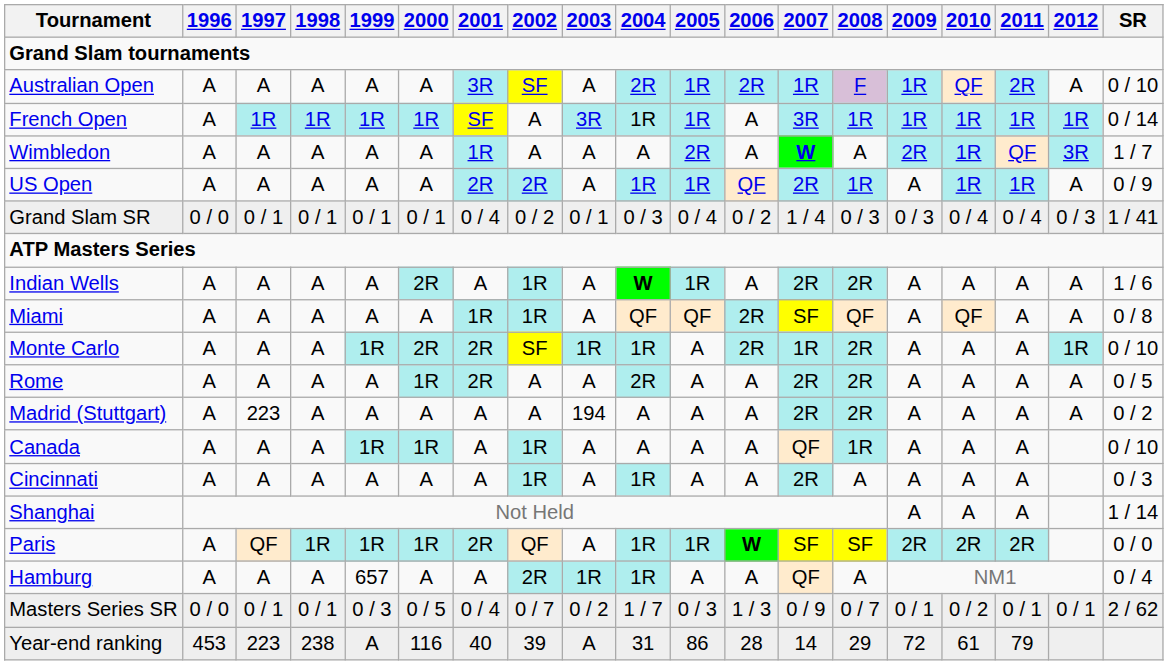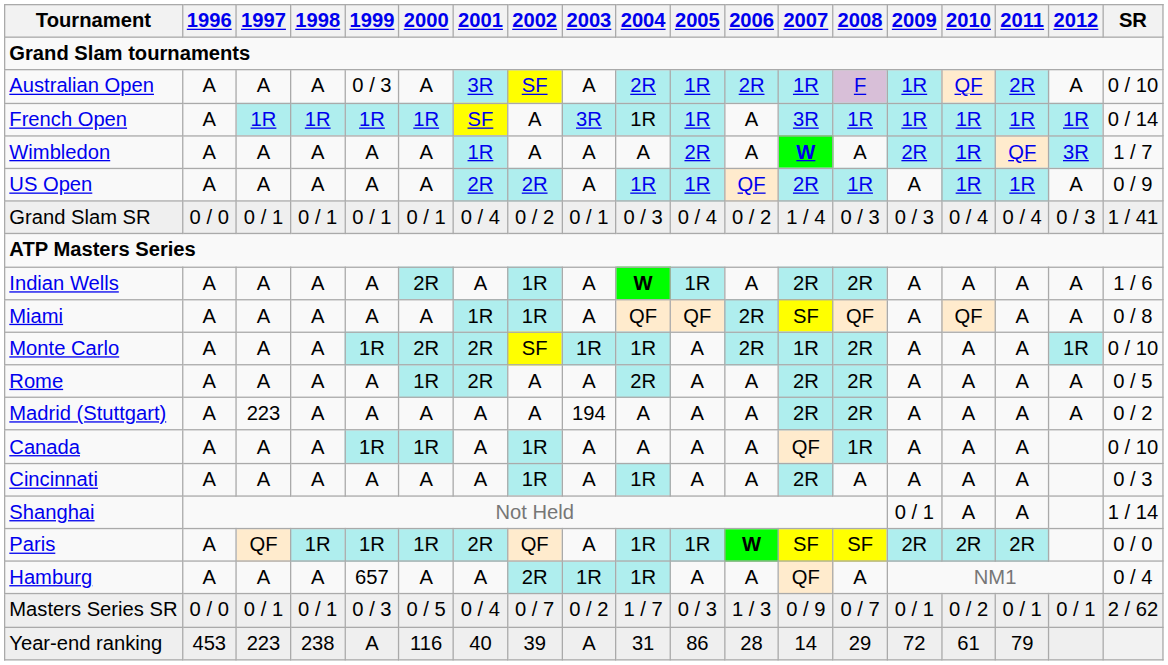Australian Open | 1999: A -> 0 / 3
Shanghai | 2009: A -> 0 / 1
